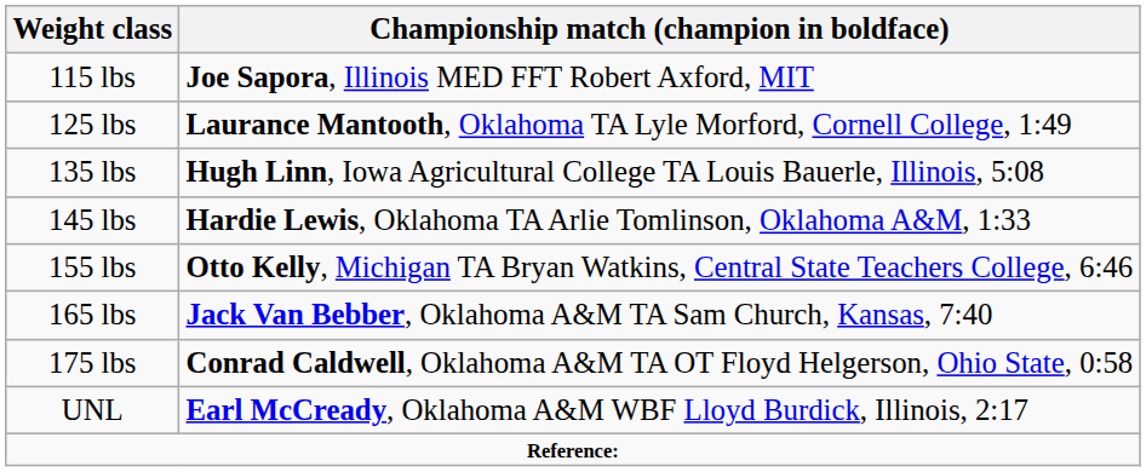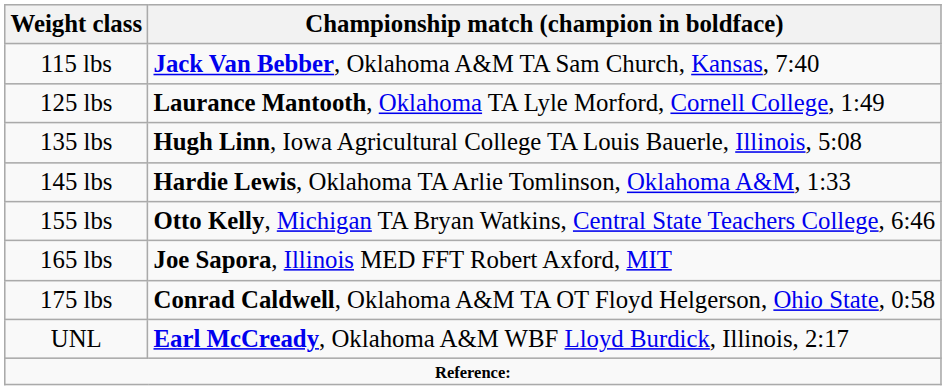115 lbs | Championship match (champion in boldface): Joe Sapora, Illinois MED FFT Robert Axford, MIT -> Jack Van Bebber, Oklahoma A&M TA Sam Church, Kansas, 7:40
165 lbs | Championship match (champion in boldface): Jack Van Bebber, Oklahoma A&M TA Sam Church, Kansas, 7:40 -> Joe Sapora, Illinois MED FFT Robert Axford, MIT
